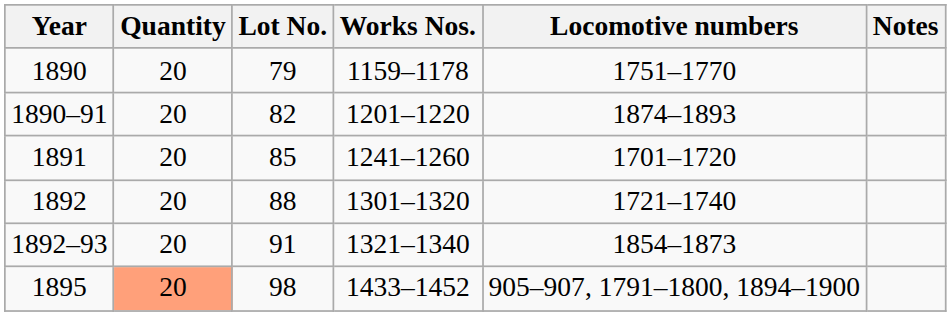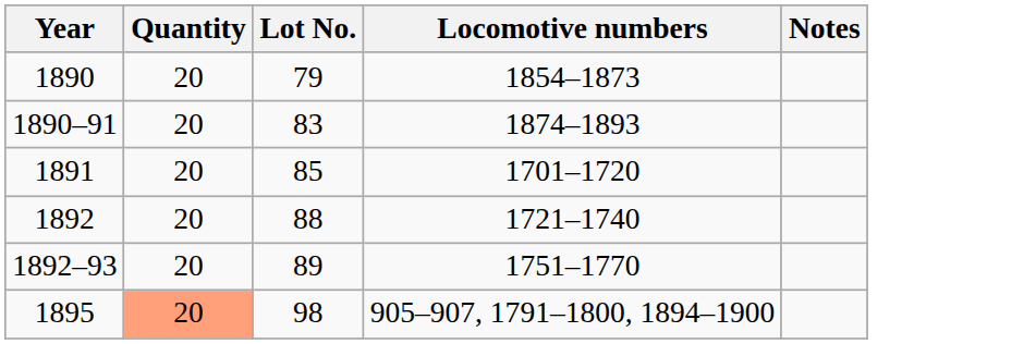- column: Works Nos. | 1159–1178 | 1201–1220 | 1241–1260 | 1301–1320 | 1321–1340 | 1433–1452
1890 | Locomotive numbers: 1751–1770 -> 1854–1873
1890–91 | Lot No.: 82 -> 83
1892–93 | Lot No.: 91 -> 89
1892–93 | Locomotive numbers: 1854–1873 -> 1751–1770
